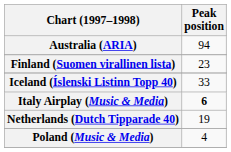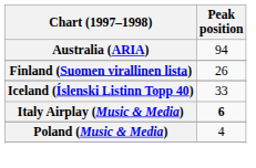Finland (Suomen virallinen lista) | Peak position: 23 -> 26
- row: Netherlands (Dutch Tipparade 40) | 19
